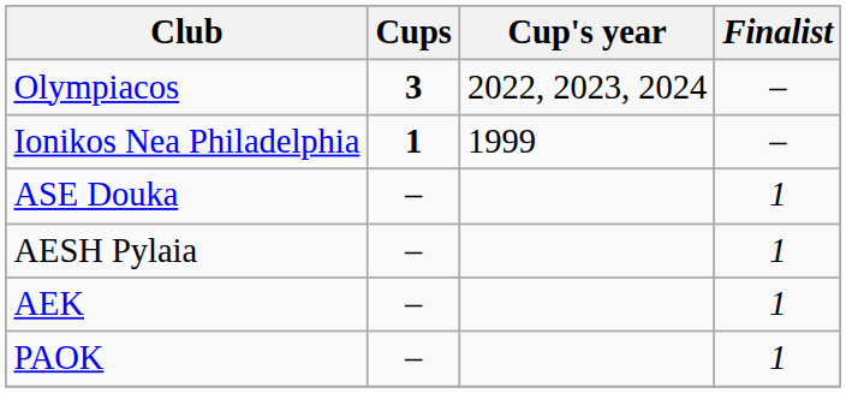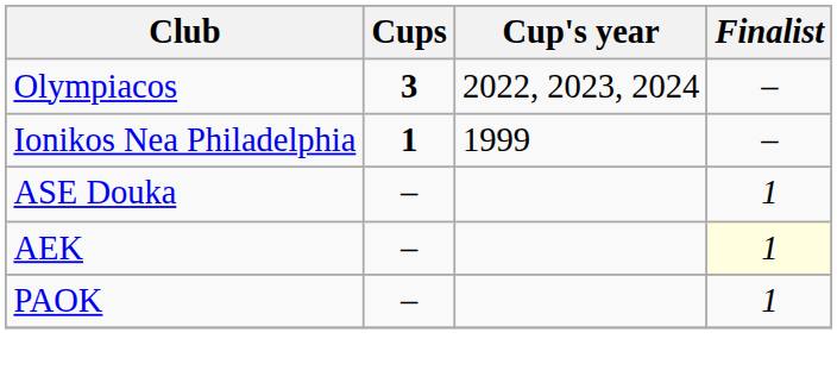- row: AESH Pylaia | – | 1
AEK | Finalist: no background -> lightyellow background
